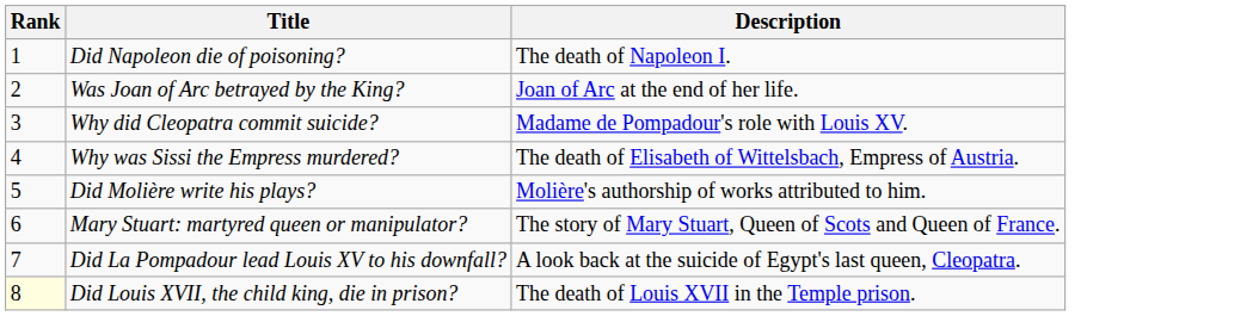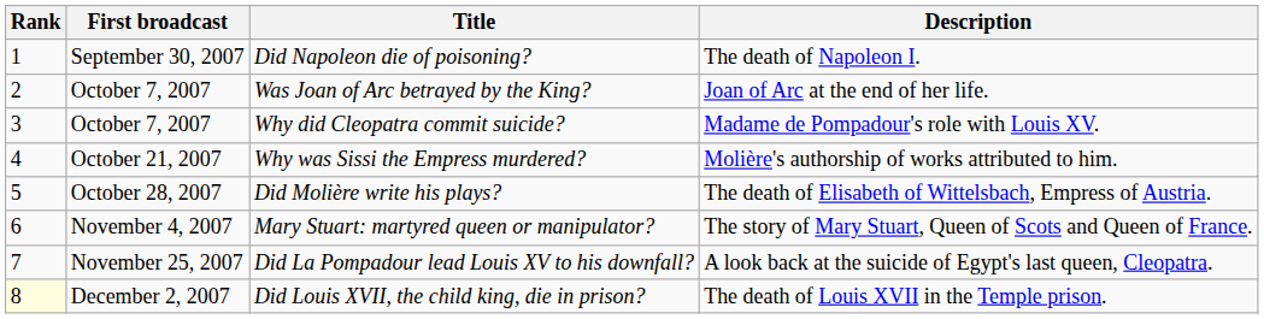+ column: First broadcast | September 30, 2007 | October 7, 2007 | October 7, 2007 | October 21, 2007 | October 28, 2007 | November 4, 2007 | November 25, 2007 | December 2, 2007
Why was Sissi the Empress murdered? | Description: The death of Elisabeth of Wittelsbach, Empress of Austria. -> Molière's authorship of works attributed to him.
Did Molière write his plays? | Description: Molière's authorship of works attributed to him. -> The death of Elisabeth of Wittelsbach, Empress of Austria.
